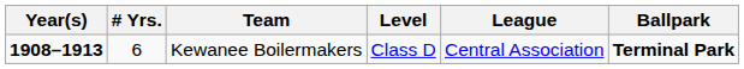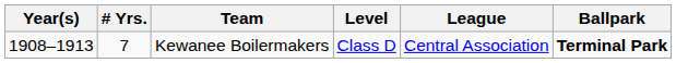Kewanee Boilermakers | Year(s): bold -> normal
Kewanee Boilermakers | # Yrs.: 6 -> 7
